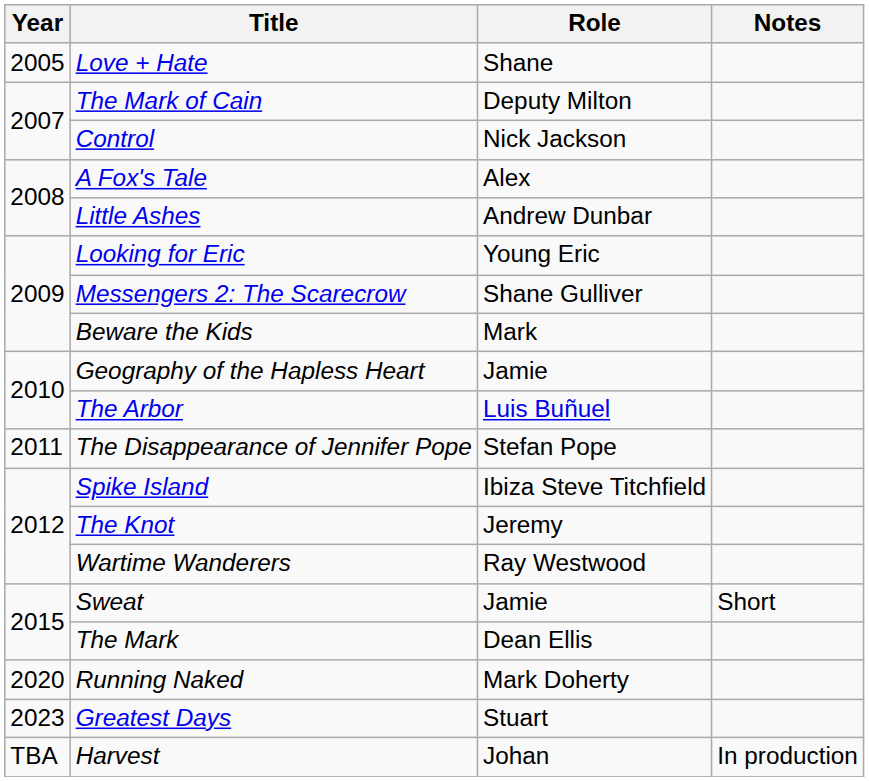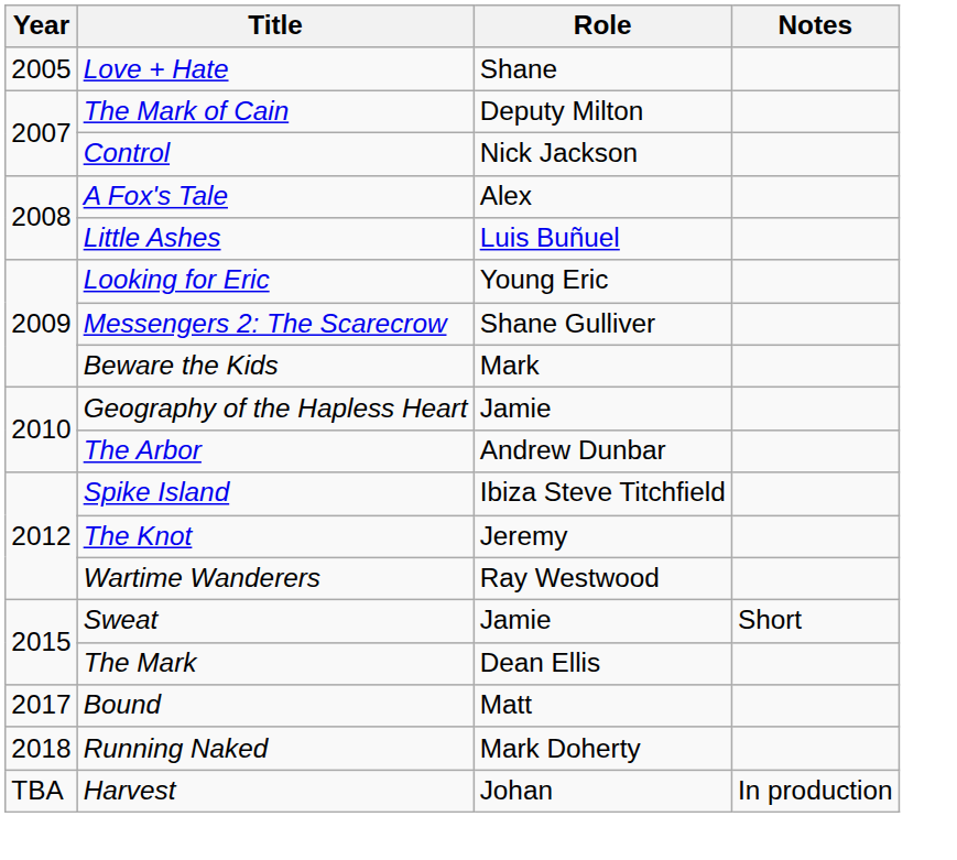Little Ashes | Role: Andrew Dunbar -> Luis Buñuel
The Arbor | Role: Luis Buñuel -> Andrew Dunbar
- row: 2011 | The Disappearance of Jennifer Pope | Stefan Pope
+ row: 2017 | Bound | Matt
Running Naked | Year: 2020 -> 2018
- row: 2023 | Greatest Days | Stuart
